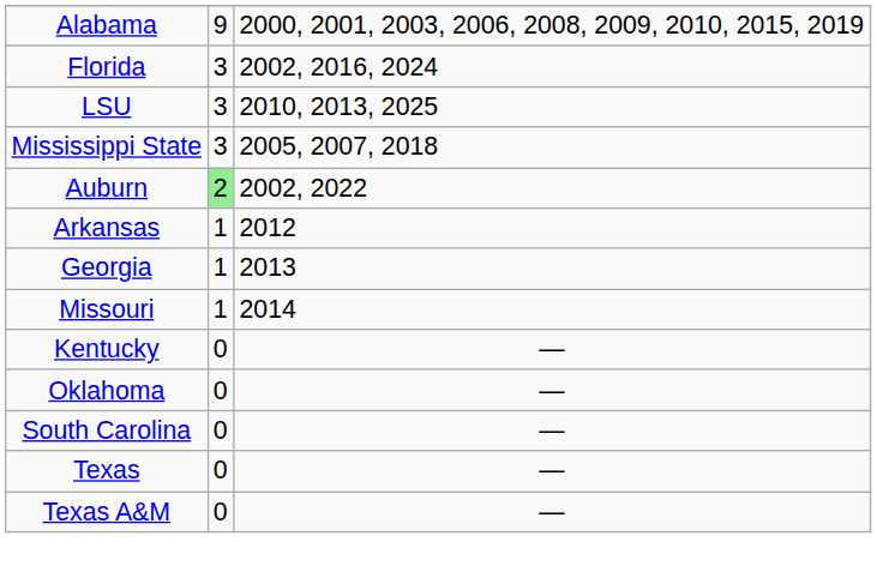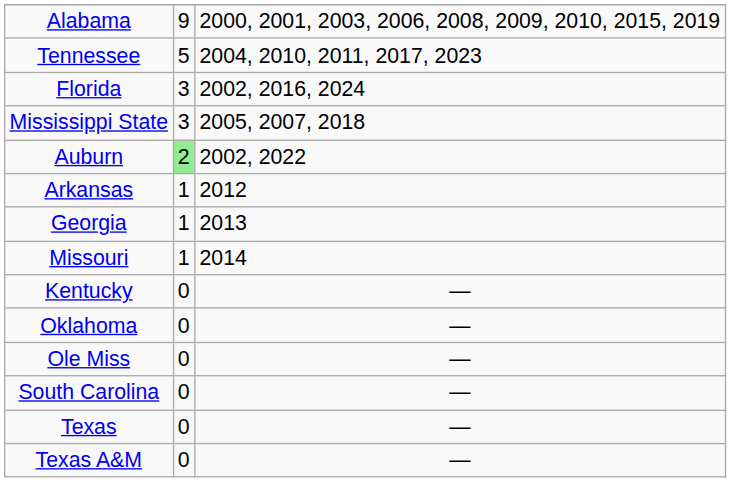+ row: Tennessee | 5 | 2004, 2010, 2011, 2017, 2023
- row: LSU | 3 | 2010, 2013, 2025
+ row: Ole Miss | 0 | —
